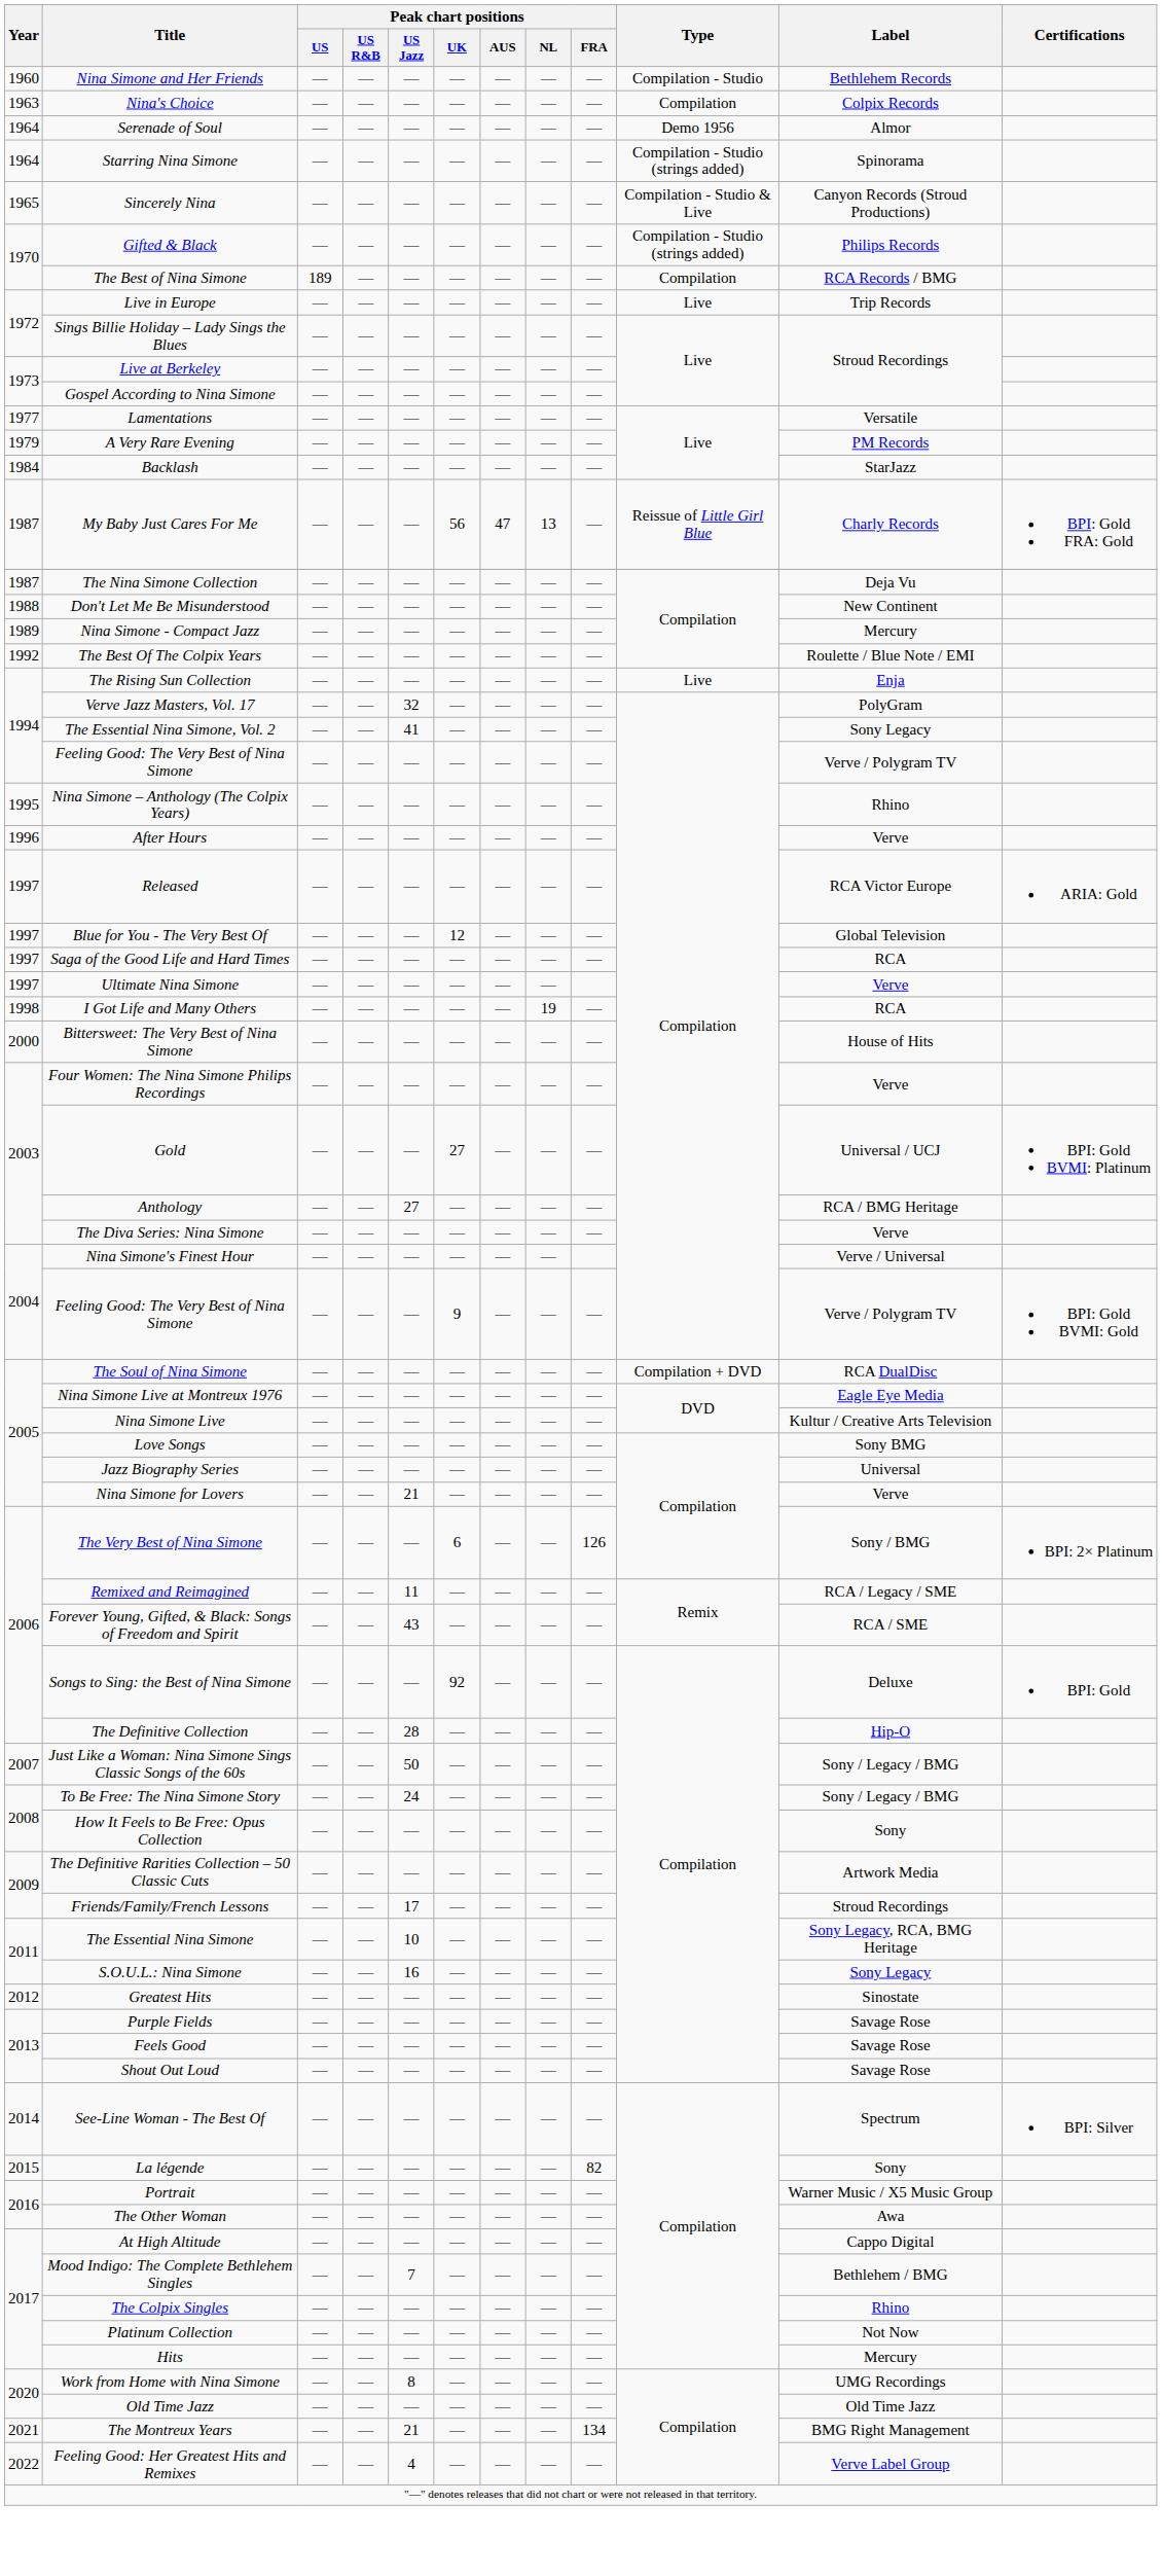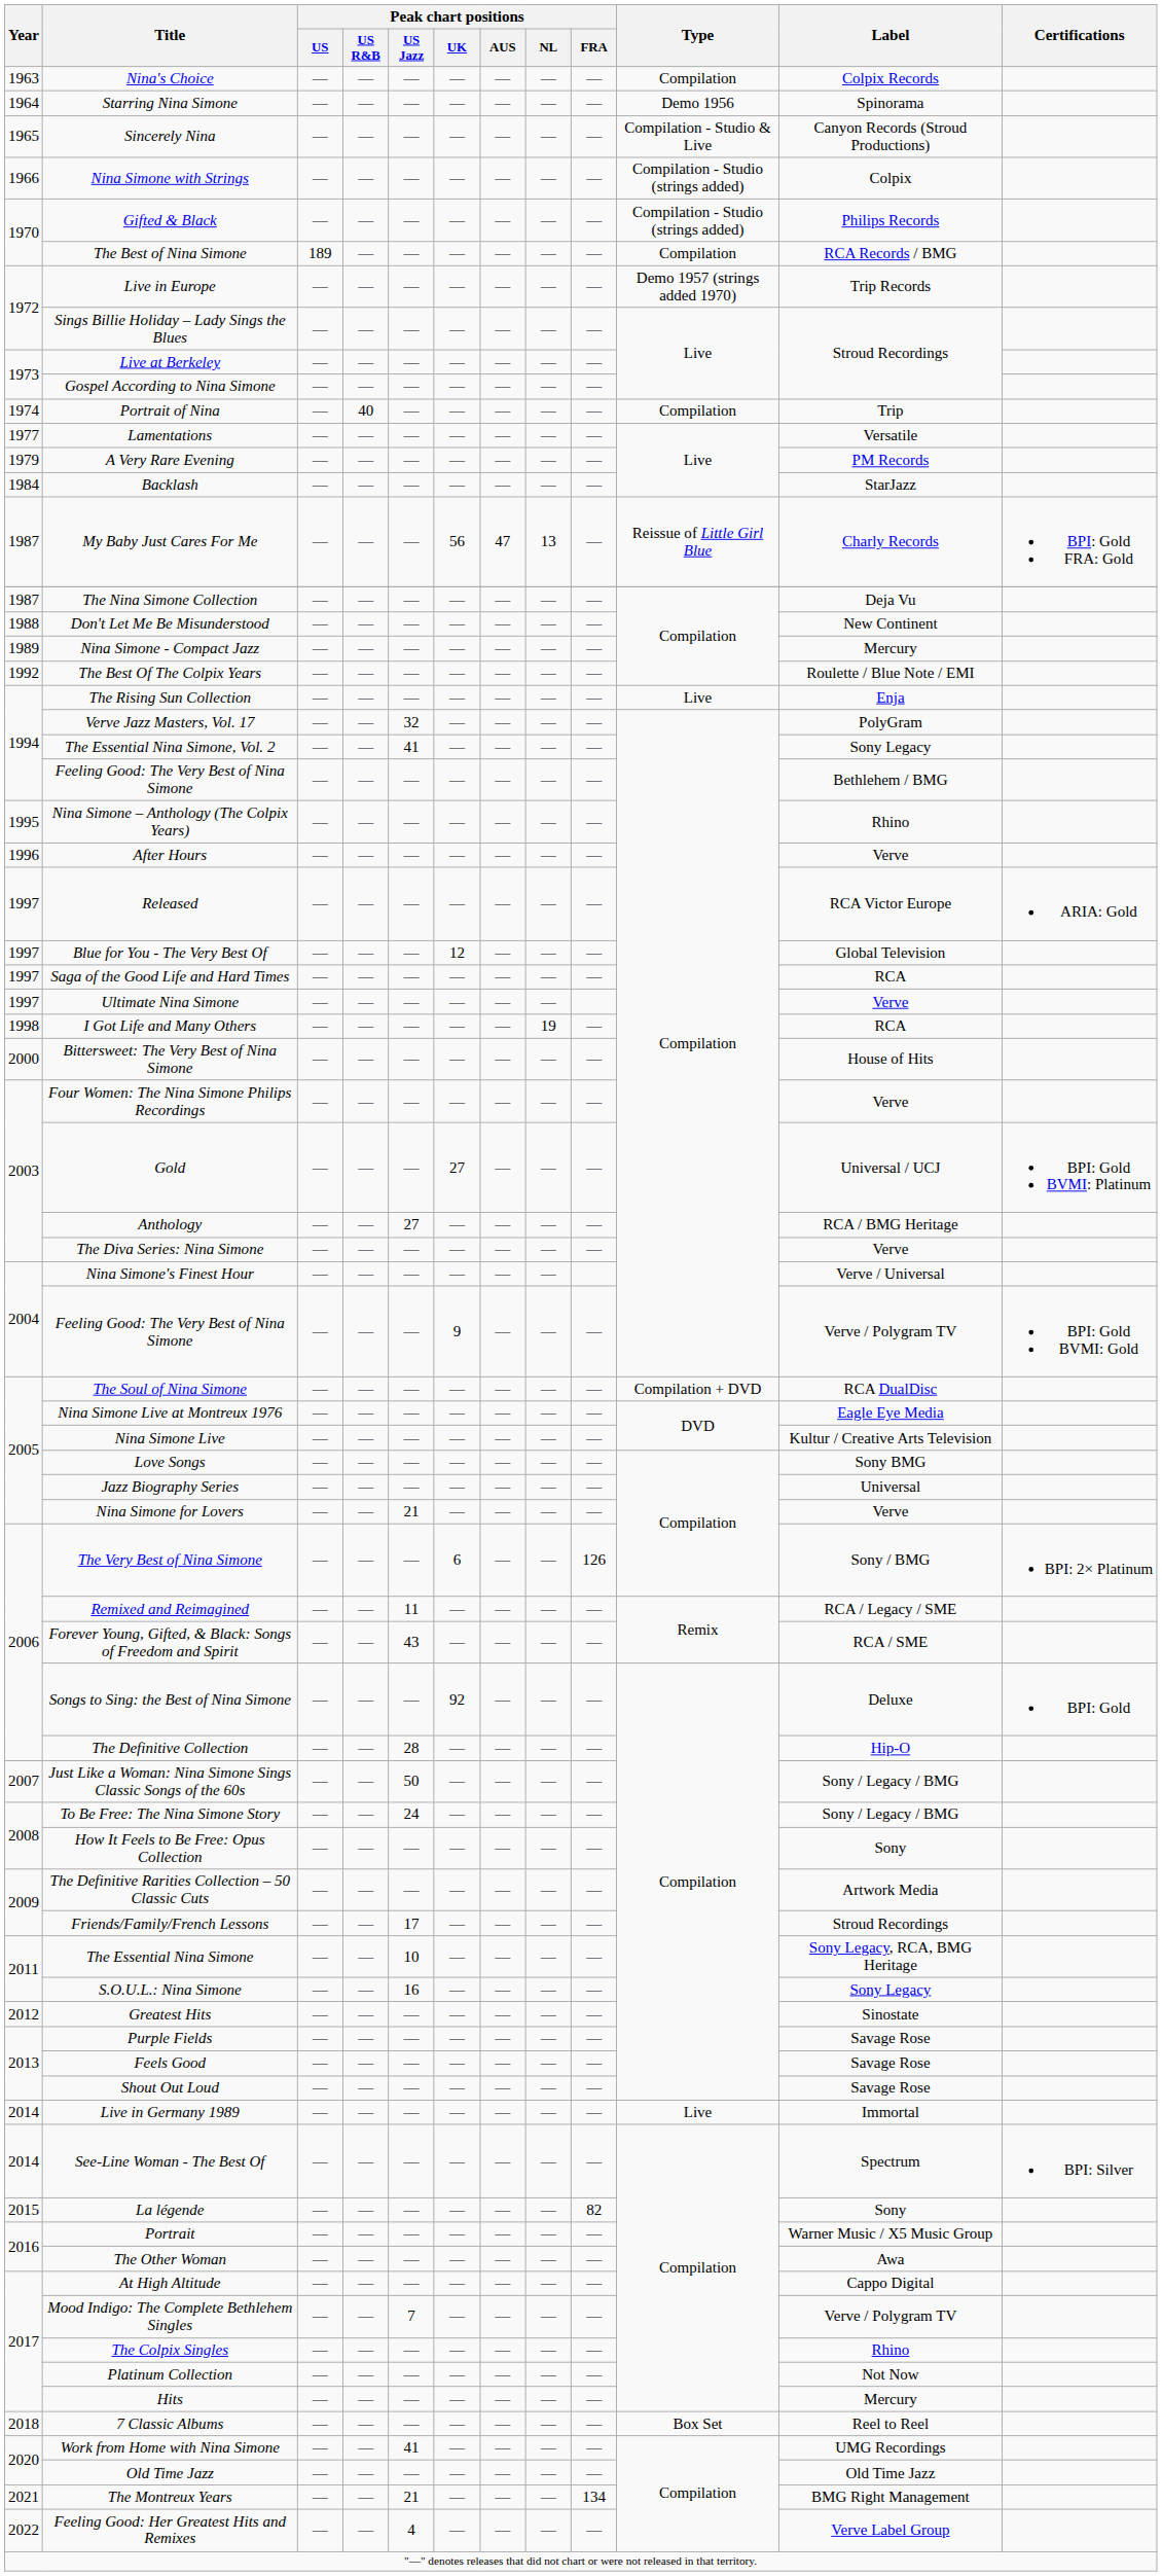- row: 1960 | Nina Simone and Her Friends | ― | ― | ― | ― | ― | ― | ― | Compilation - Studio | Bethlehem Records
- row: 1964 | Serenade of Soul | ― | ― | ― | ― | ― | ― | ― | Demo 1956 | Almor
Starring Nina Simone | Type: Compilation - Studio (strings added) -> Demo 1956
+ row: 1966 | Nina Simone with Strings | ― | ― | ― | ― | ― | ― | ― | Compilation - Studio (strings added) | Colpix
Live in Europe | Type: Live -> Demo 1957 (strings added 1970)
+ row: 1974 | Portrait of Nina | ― | 40 | ― | ― | ― | ― | ― | Compilation | Trip
1994 / Feeling Good: The Very Best of Nina Simone | Label: Verve / Polygram TV -> Bethlehem / BMG
+ row: 2014 | Live in Germany 1989 | ― | ― | ― | ― | ― | ― | ― | Live | Immortal
Mood Indigo: The Complete Bethlehem Singles | Label: Bethlehem / BMG -> Verve / Polygram TV
+ row: 2018 | 7 Classic Albums | ― | ― | ― | ― | ― | ― | ― | Box Set | Reel to Reel
Work from Home with Nina Simone | Peak chart positions / US Jazz: 8 -> 41
